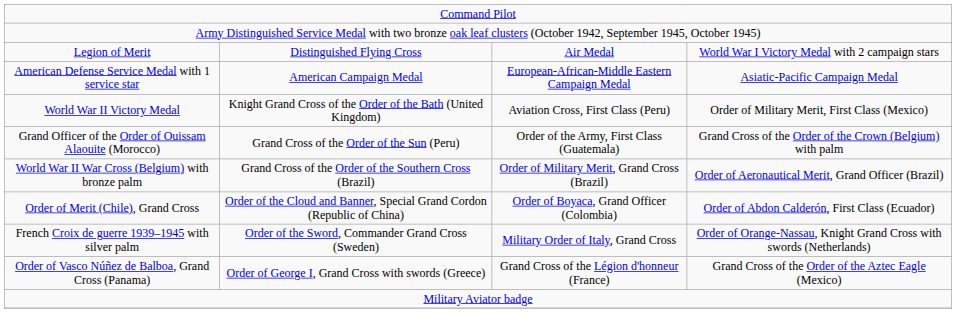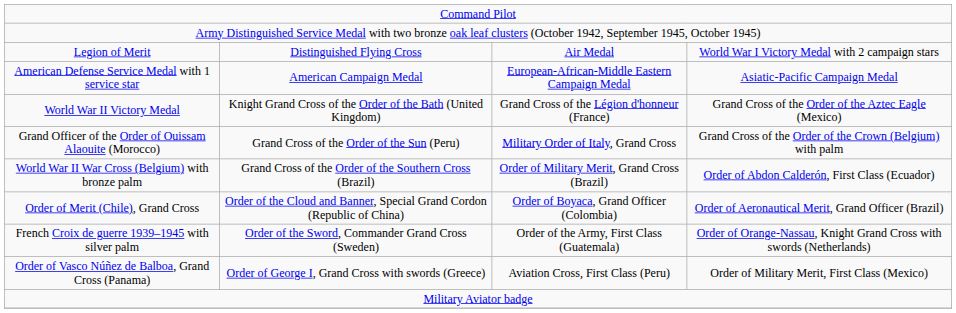World War II Victory Medal | column 3: Aviation Cross, First Class (Peru) -> Grand Cross of the Légion d'honneur (France)
World War II Victory Medal | column 4: Order of Military Merit, First Class (Mexico) -> Grand Cross of the Order of the Aztec Eagle (Mexico)
Grand Officer of the Order of Ouissam Alaouite (Morocco) | column 3: Order of the Army, First Class (Guatemala) -> Military Order of Italy, Grand Cross
World War II War Cross (Belgium) with bronze palm | column 4: Order of Aeronautical Merit, Grand Officer (Brazil) -> Order of Abdon Calderón, First Class (Ecuador)
Order of Merit (Chile), Grand Cross | column 4: Order of Abdon Calderón, First Class (Ecuador) -> Order of Aeronautical Merit, Grand Officer (Brazil)
French Croix de guerre 1939–1945 with silver palm | column 3: Military Order of Italy, Grand Cross -> Order of the Army, First Class (Guatemala)
Order of Vasco Núñez de Balboa, Grand Cross (Panama) | column 3: Grand Cross of the Légion d'honneur (France) -> Aviation Cross, First Class (Peru)
Order of Vasco Núñez de Balboa, Grand Cross (Panama) | column 4: Grand Cross of the Order of the Aztec Eagle (Mexico) -> Order of Military Merit, First Class (Mexico)
